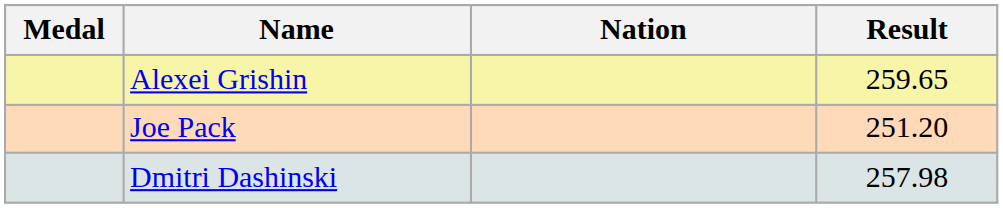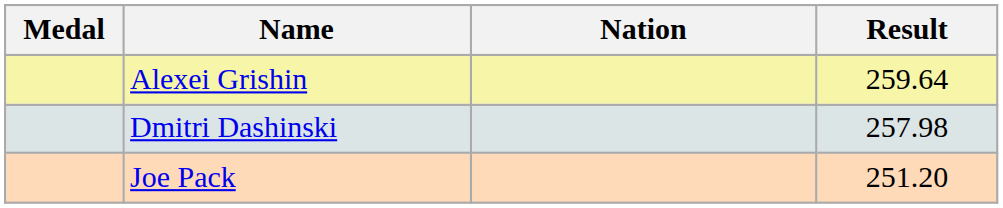Alexei Grishin | Result: 259.65 -> 259.64
rows swapped: Dmitri Dashinski <-> Joe Pack
